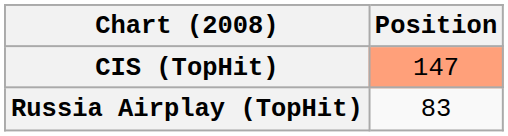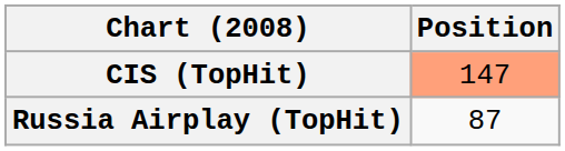Russia Airplay (TopHit) | Position: 83 -> 87
